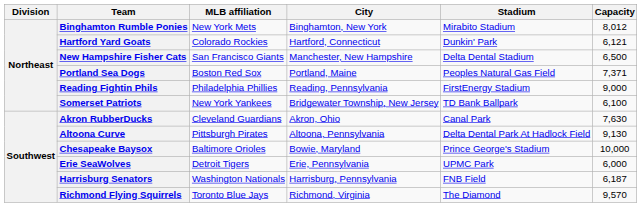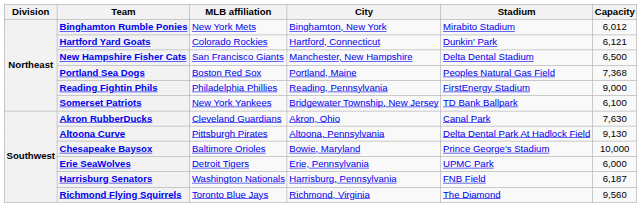Binghamton Rumble Ponies | Capacity: 8,012 -> 6,012
Portland Sea Dogs | Capacity: 7,371 -> 7,368
Richmond Flying Squirrels | Capacity: 9,570 -> 9,560
